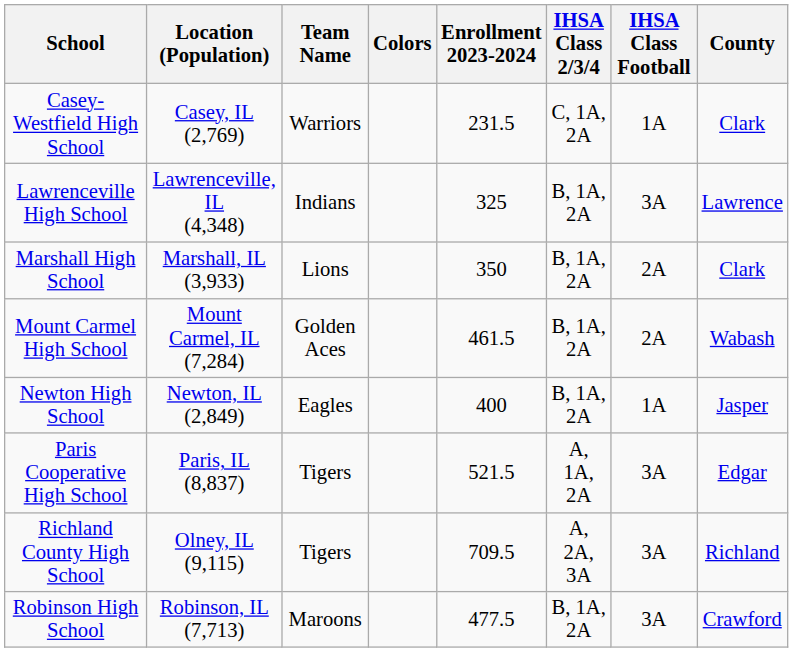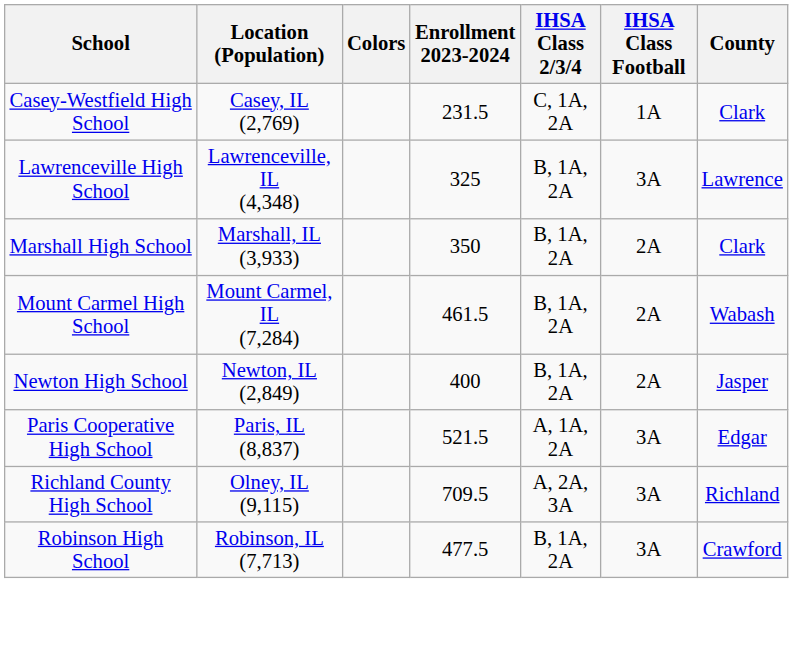- column: Team Name | Warriors | Indians | Lions | Golden Aces | Eagles | Tigers | Tigers | Maroons
Newton High School | IHSA Class Football: 1A -> 2A
